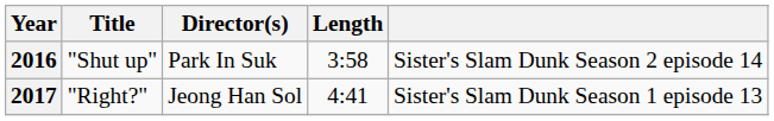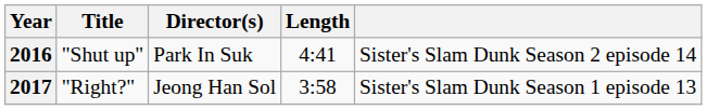2016 | Length: 3:58 -> 4:41
2017 | Length: 4:41 -> 3:58
